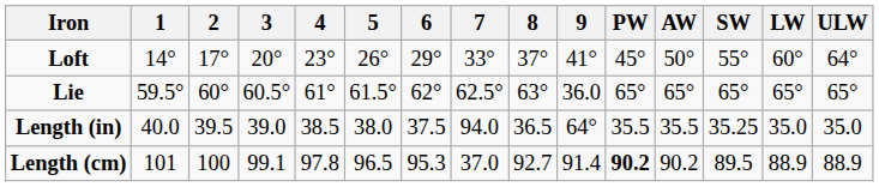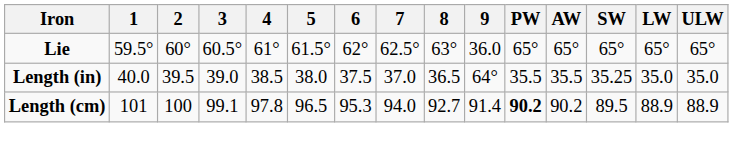- row: Loft | 14° | 17° | 20° | 23° | 26° | 29° | 33° | 37° | 41° | 45° | 50° | 55° | 60° | 64°
Length (in) | 7: 94.0 -> 37.0
Length (cm) | 7: 37.0 -> 94.0
